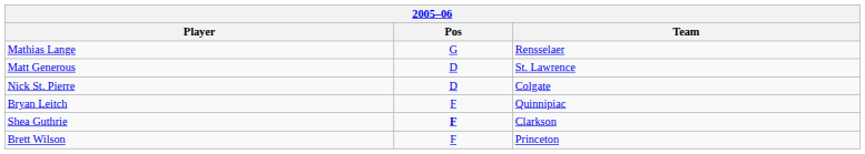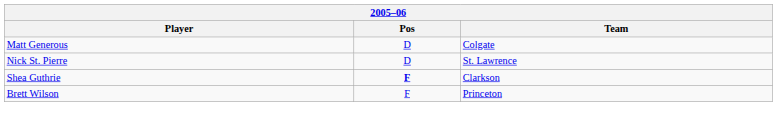- row: Mathias Lange | G | Rensselaer
Matt Generous | Team: St. Lawrence -> Colgate
Nick St. Pierre | Team: Colgate -> St. Lawrence
- row: Bryan Leitch | F | Quinnipiac
